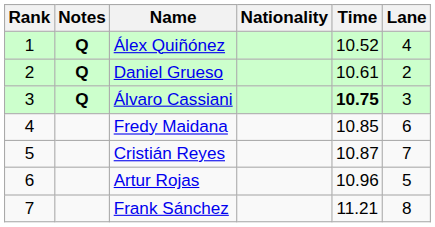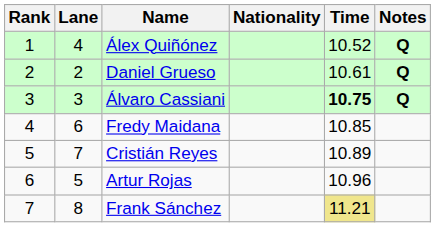columns swapped: Lane <-> Notes
Cristián Reyes | Time: 10.87 -> 10.89
Frank Sánchez | Time: no background -> khaki background
